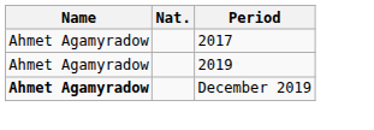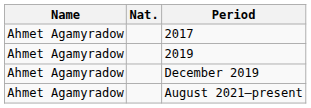December 2019 | Name: bold -> normal
+ row: Ahmet Agamyradow | August 2021–present
